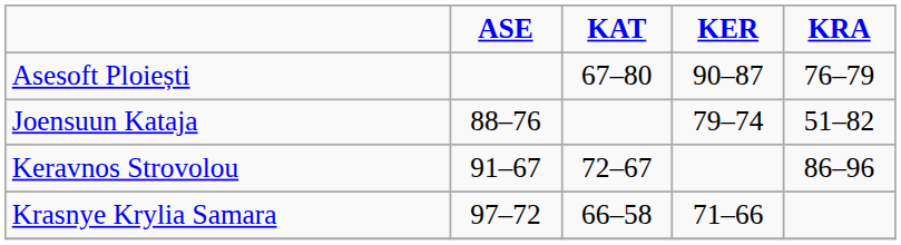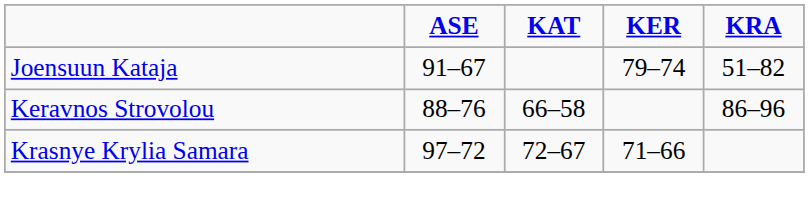- row: Asesoft Ploiești | 67–80 | 90–87 | 76–79
Joensuun Kataja | ASE: 88–76 -> 91–67
Keravnos Strovolou | ASE: 91–67 -> 88–76
Keravnos Strovolou | KAT: 72–67 -> 66–58
Krasnye Krylia Samara | KAT: 66–58 -> 72–67
